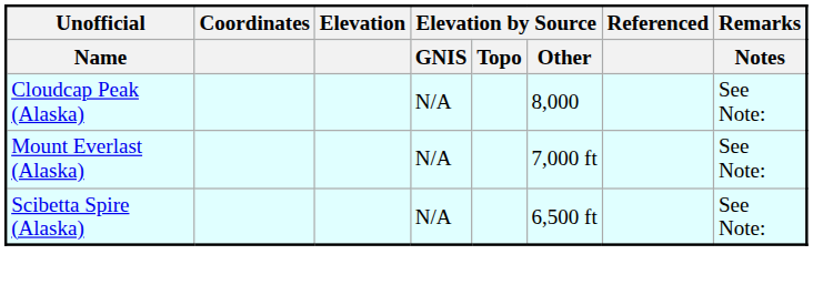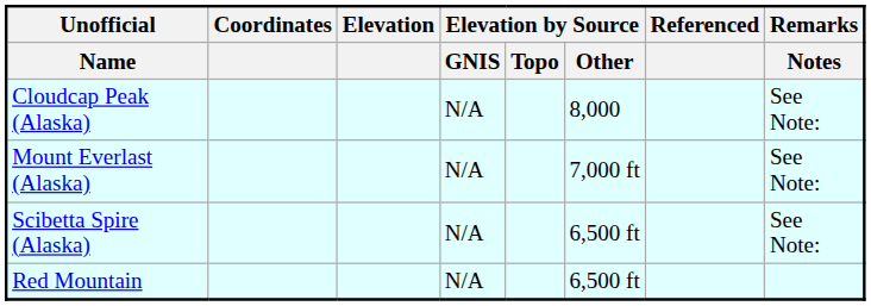+ row: Red Mountain | N/A | 6,500 ft
